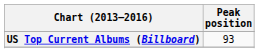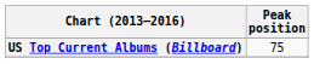US Top Current Albums (Billboard) | Peak position: 93 -> 75
